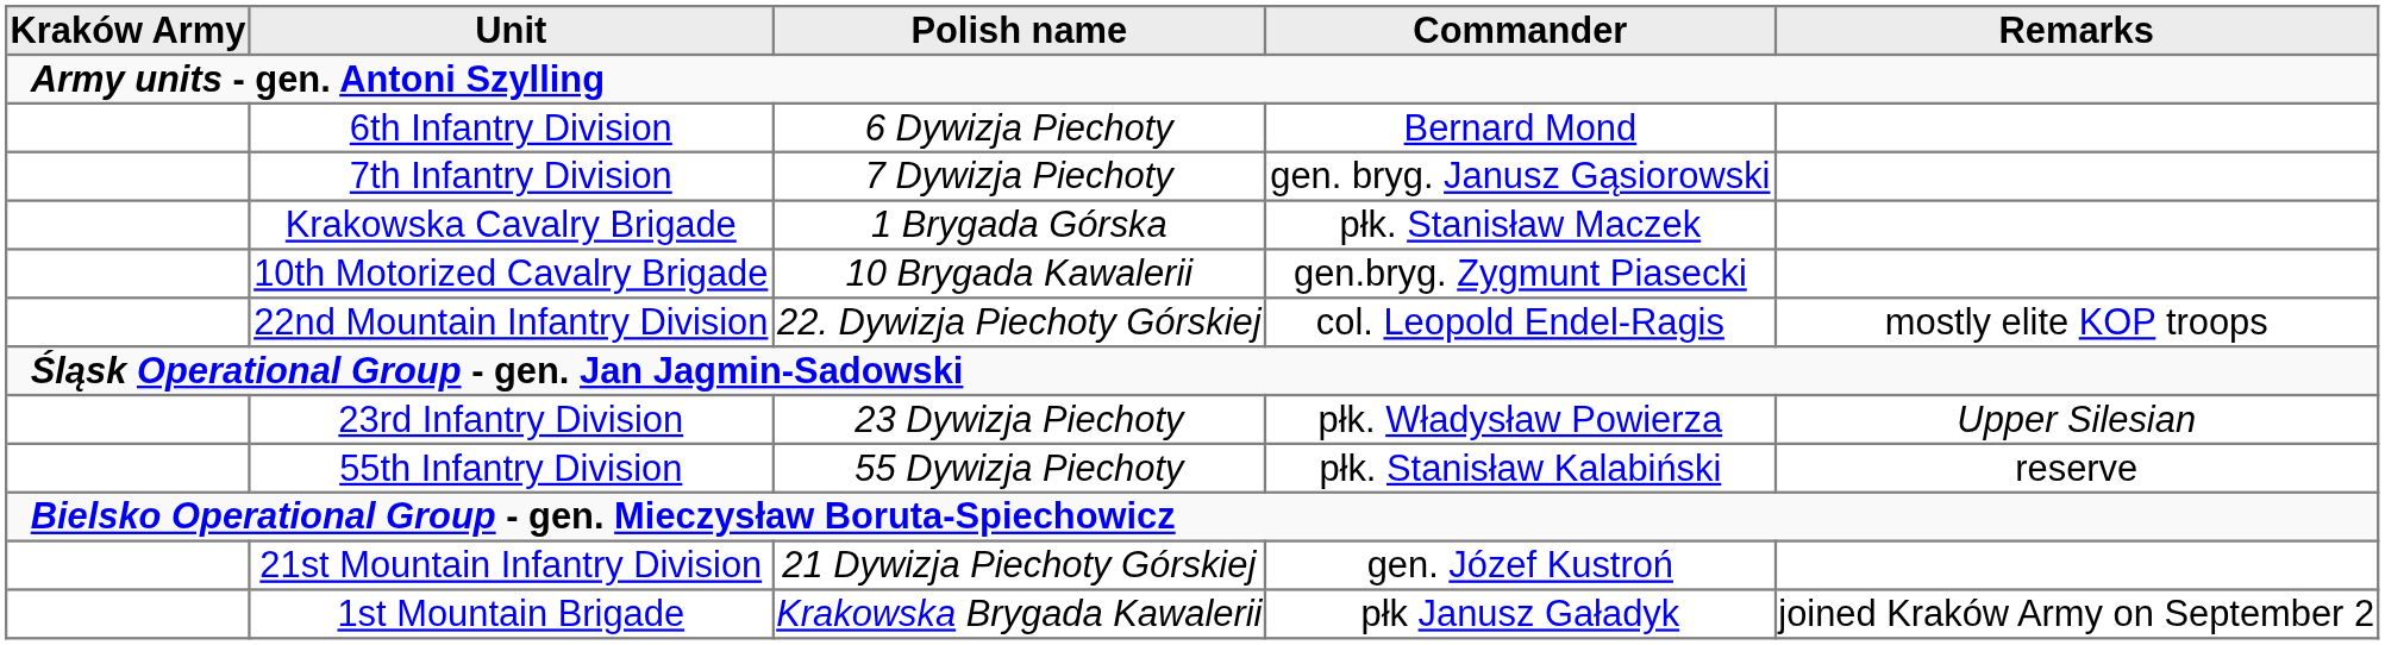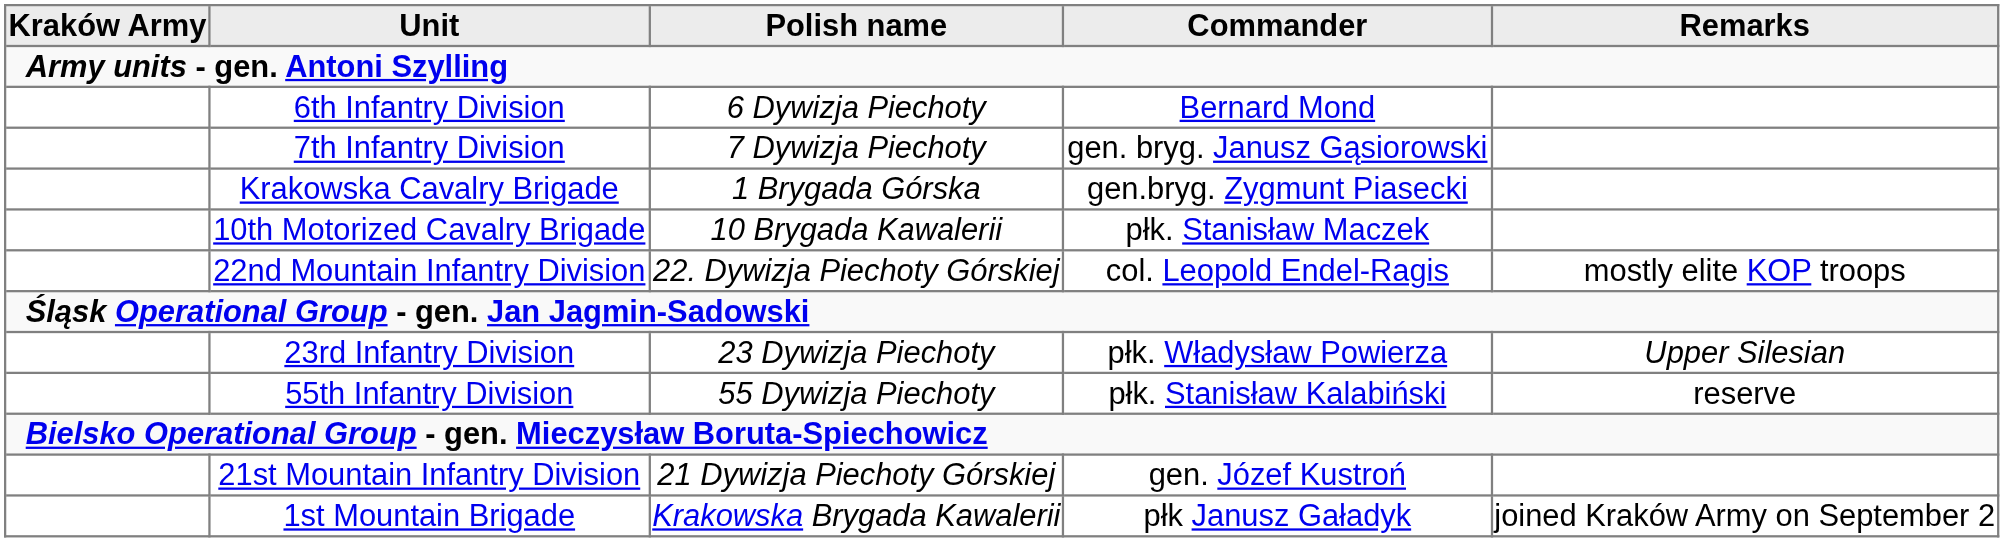Krakowska Cavalry Brigade | Commander: płk. Stanisław Maczek -> gen.bryg. Zygmunt Piasecki
10th Motorized Cavalry Brigade | Commander: gen.bryg. Zygmunt Piasecki -> płk. Stanisław Maczek
